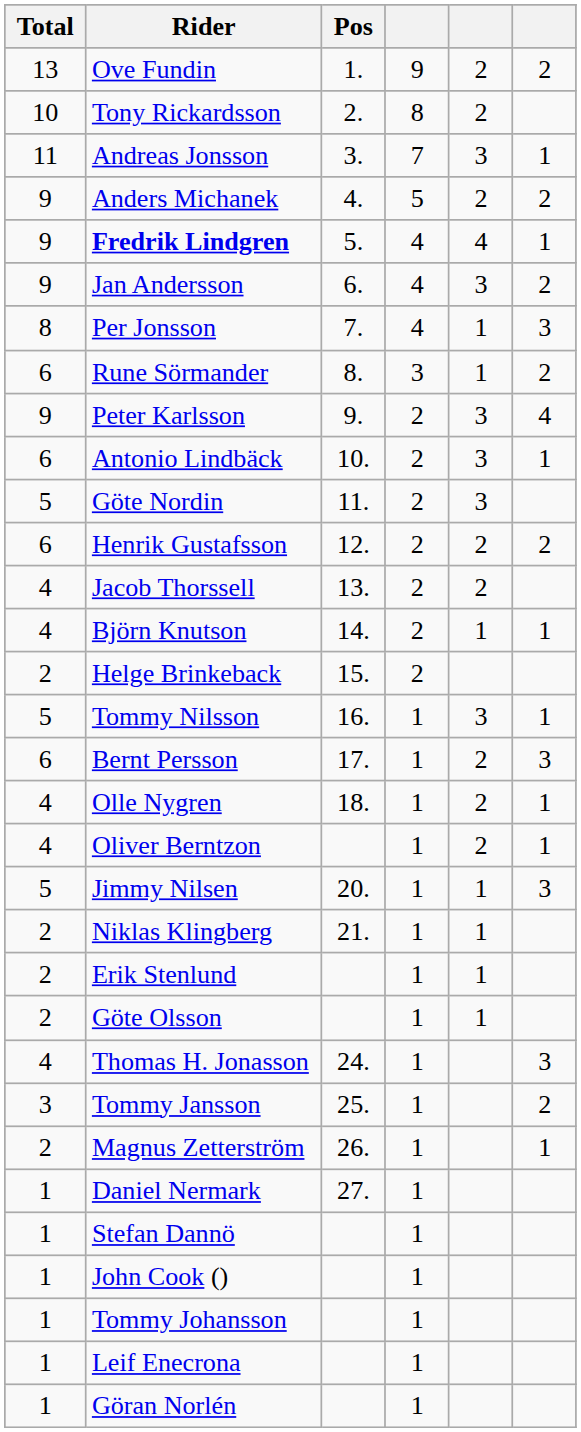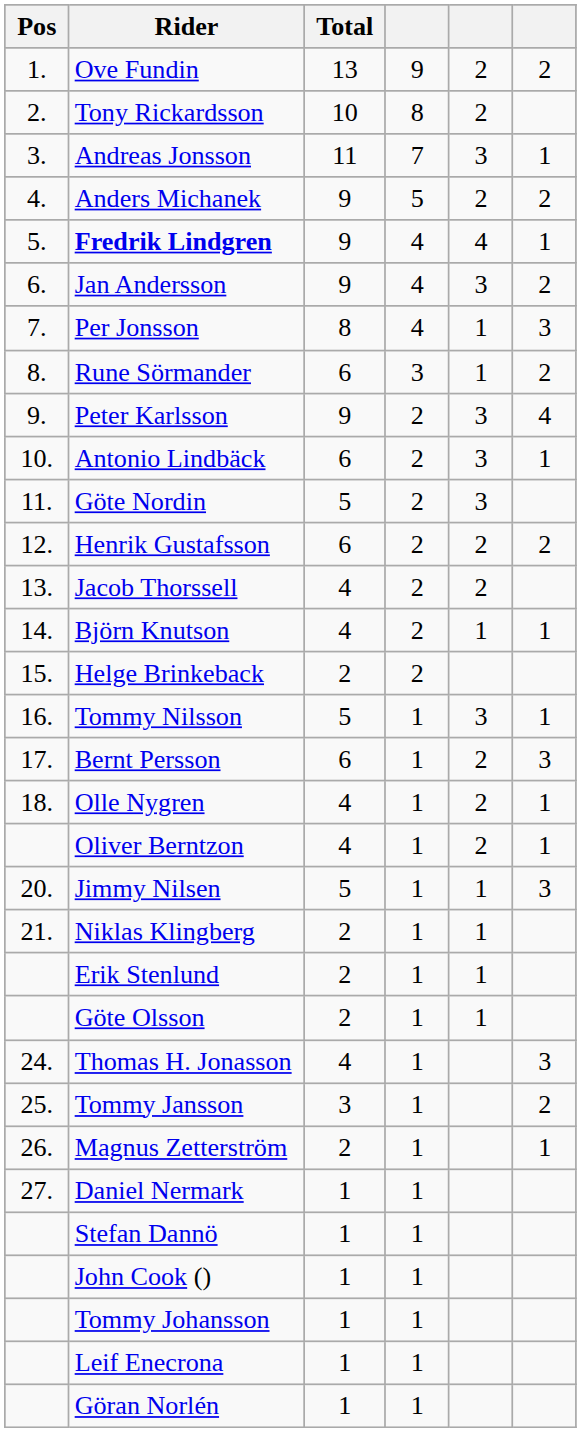columns swapped: Pos <-> Total
